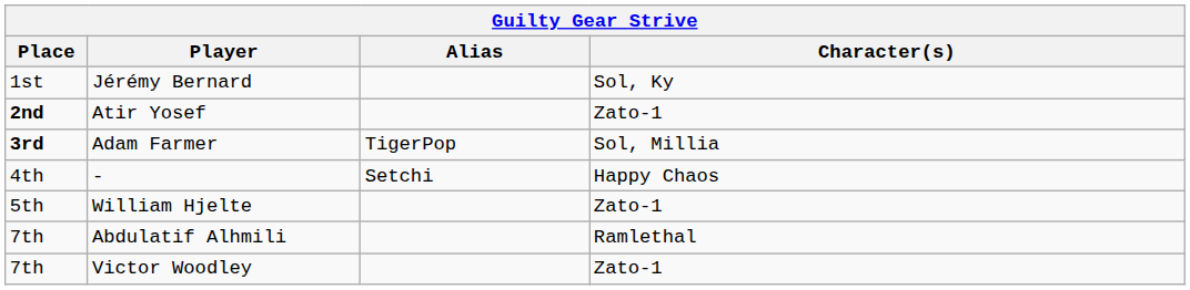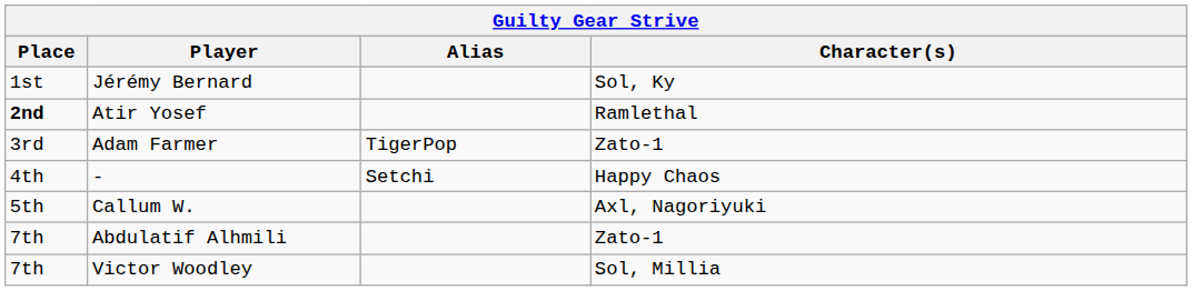Atir Yosef | Character(s): Zato-1 -> Ramlethal
Adam Farmer | Place: bold -> normal
Adam Farmer | Character(s): Sol, Millia -> Zato-1
- row: 5th | William Hjelte | Zato-1
+ row: 5th | Callum W. | Axl, Nagoriyuki
Abdulatif Alhmili | Character(s): Ramlethal -> Zato-1
Victor Woodley | Character(s): Zato-1 -> Sol, Millia
